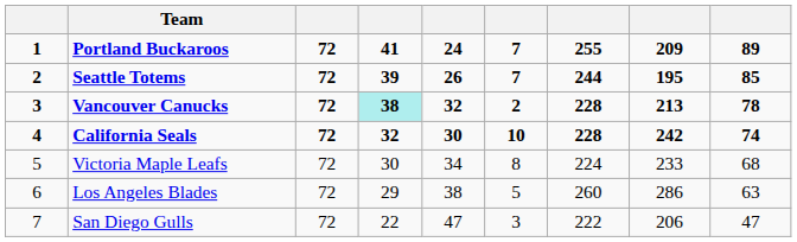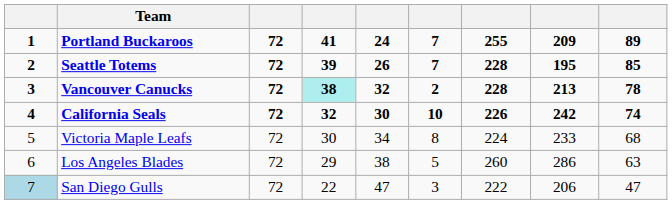Seattle Totems | column 7: 244 -> 228
California Seals | column 7: 228 -> 226
San Diego Gulls | column 1: no background -> lightblue background
